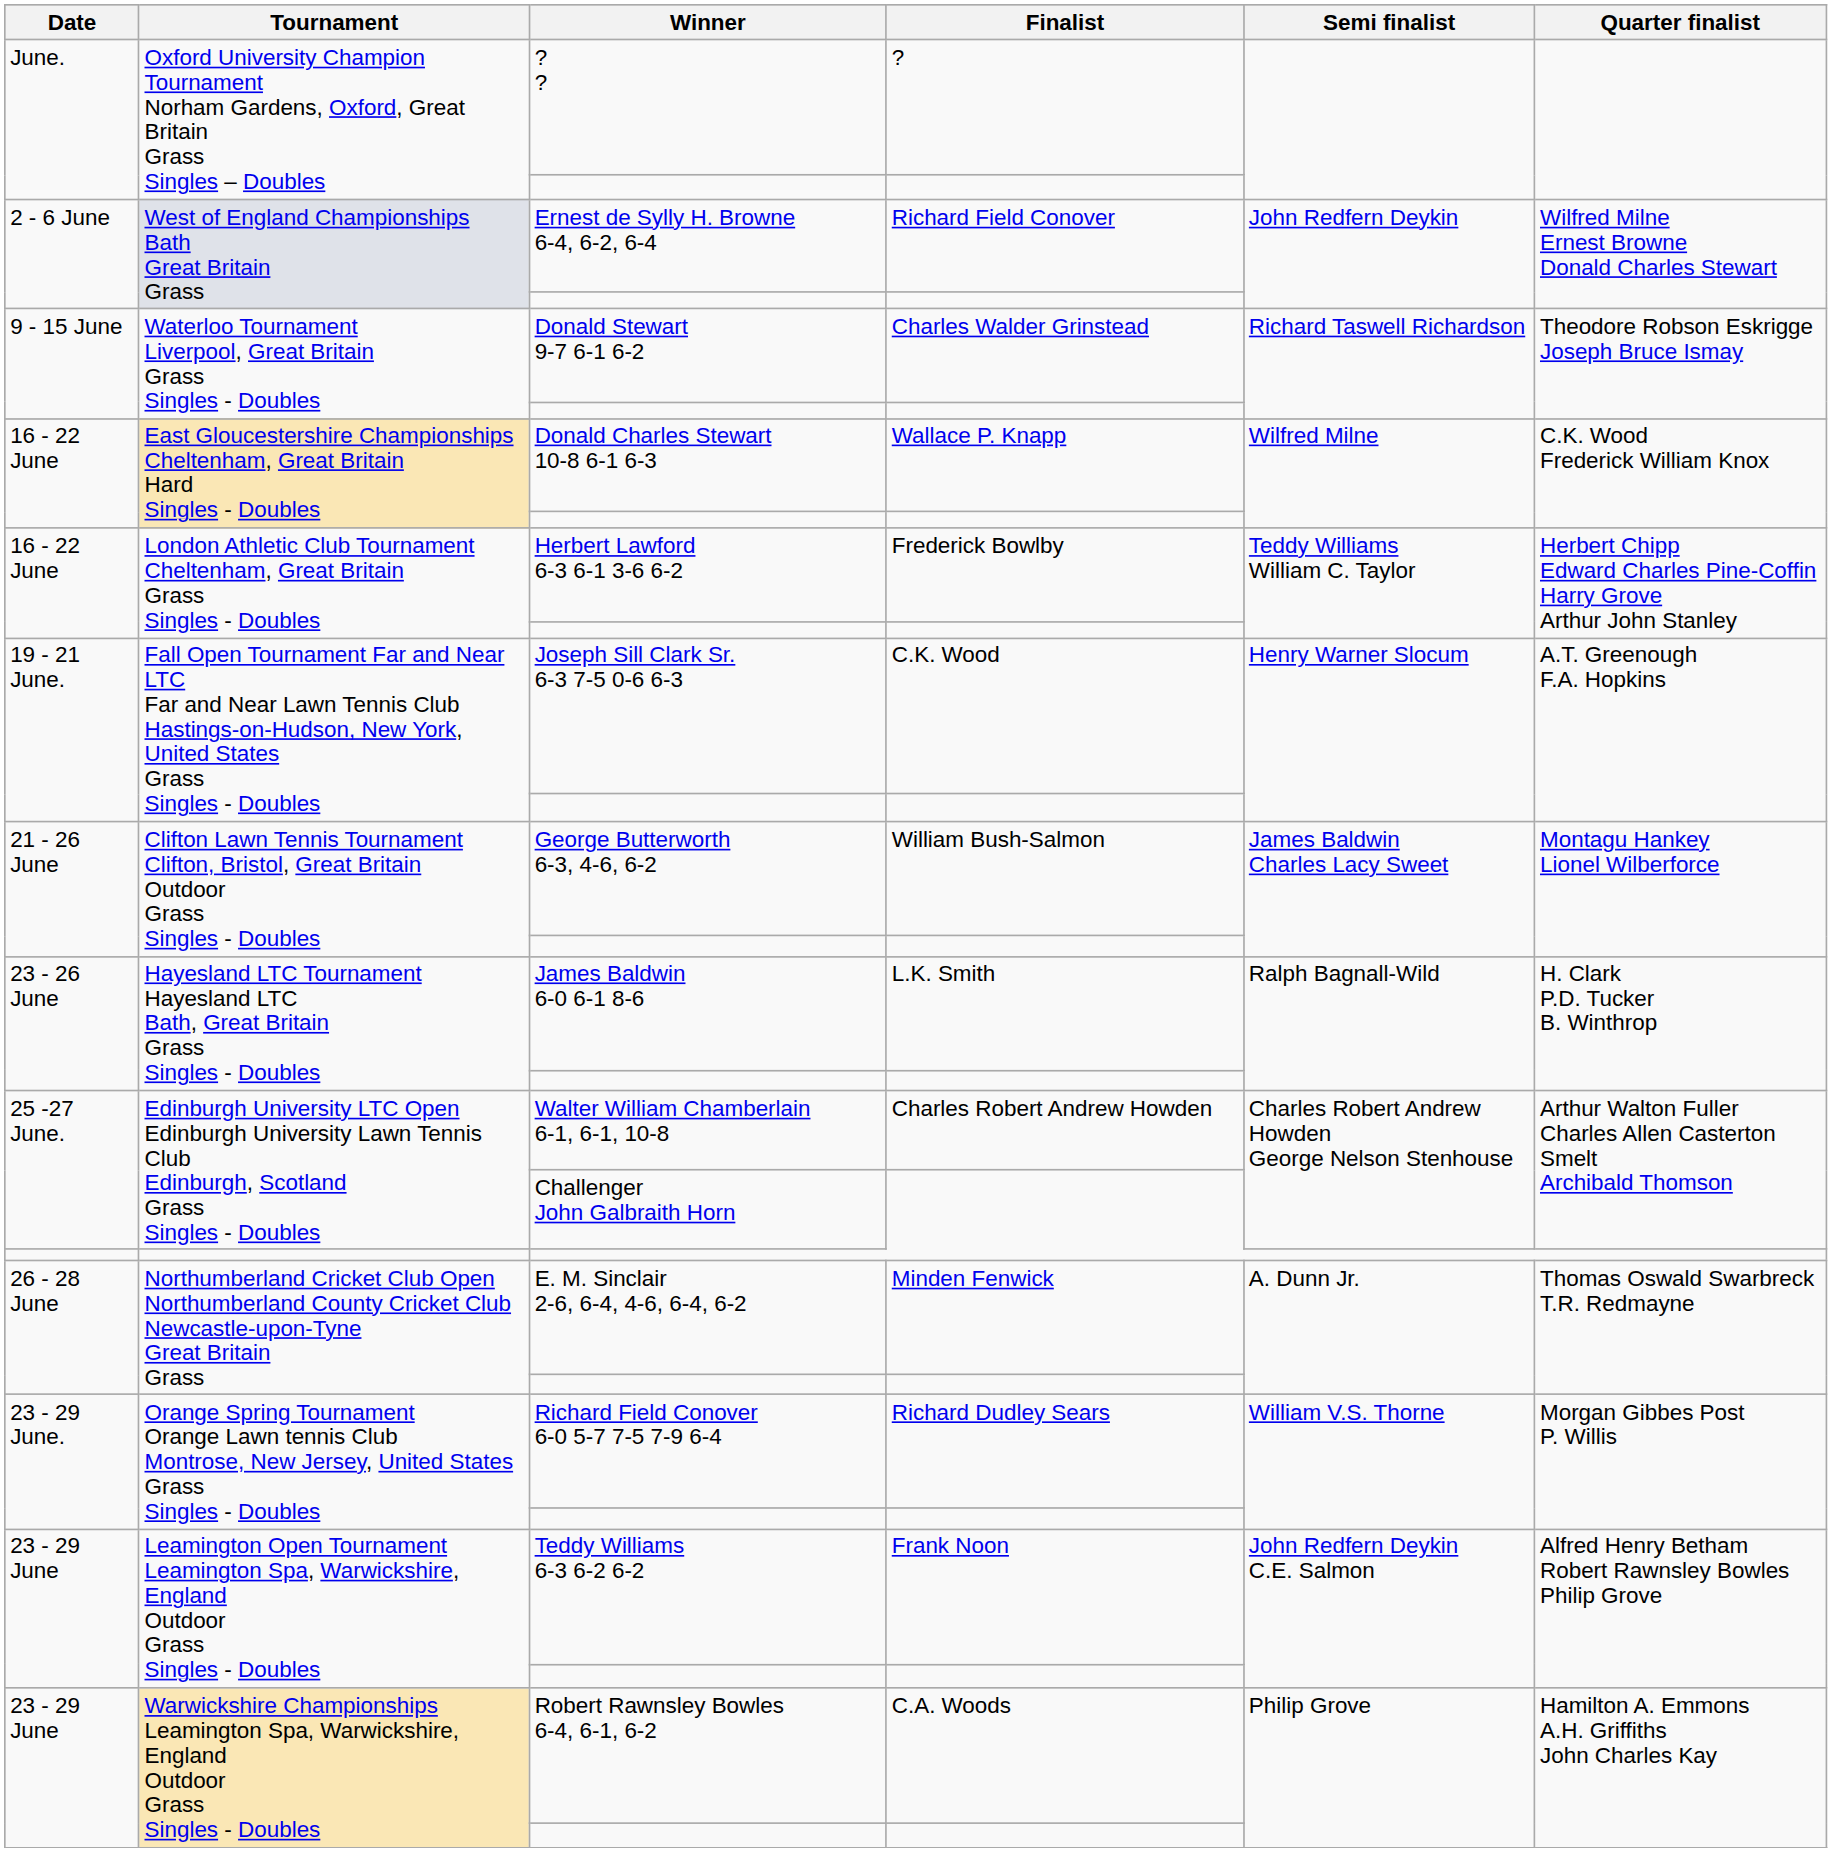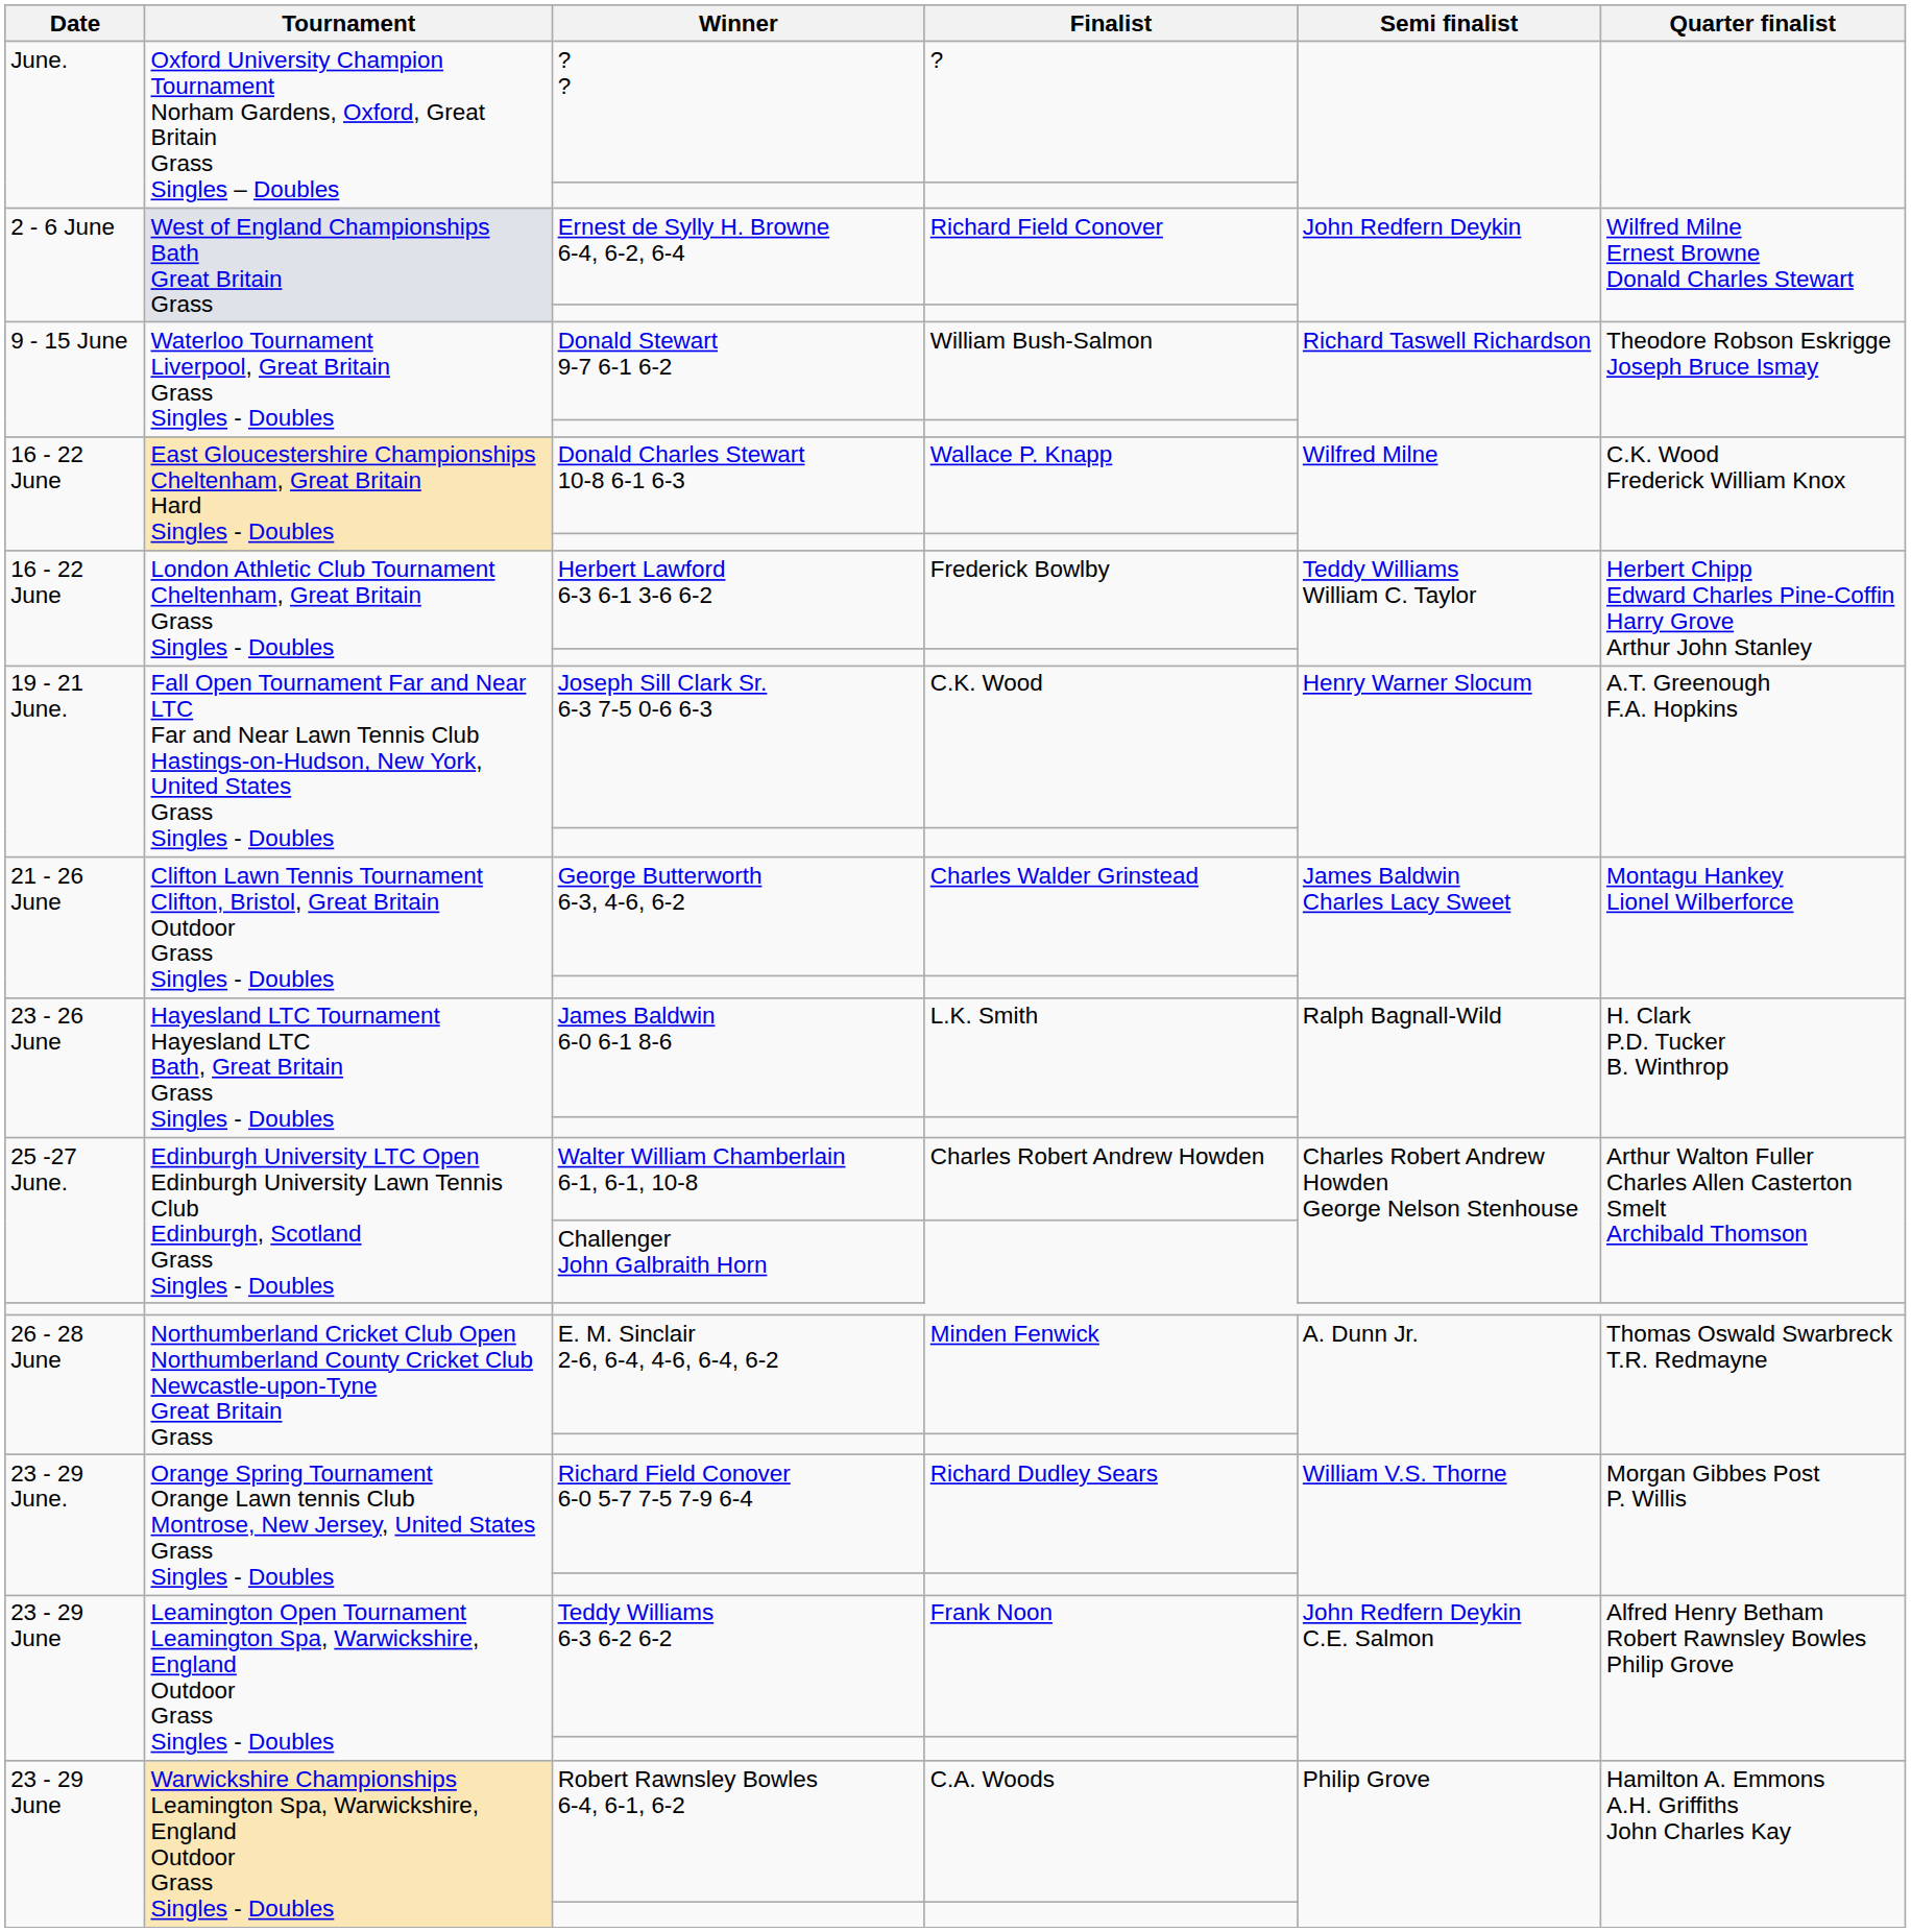Donald Stewart 9-7 6-1 6-2 | Finalist: Charles Walder Grinstead -> William Bush-Salmon
George Butterworth 6-3, 4-6, 6-2 | Finalist: William Bush-Salmon -> Charles Walder Grinstead
